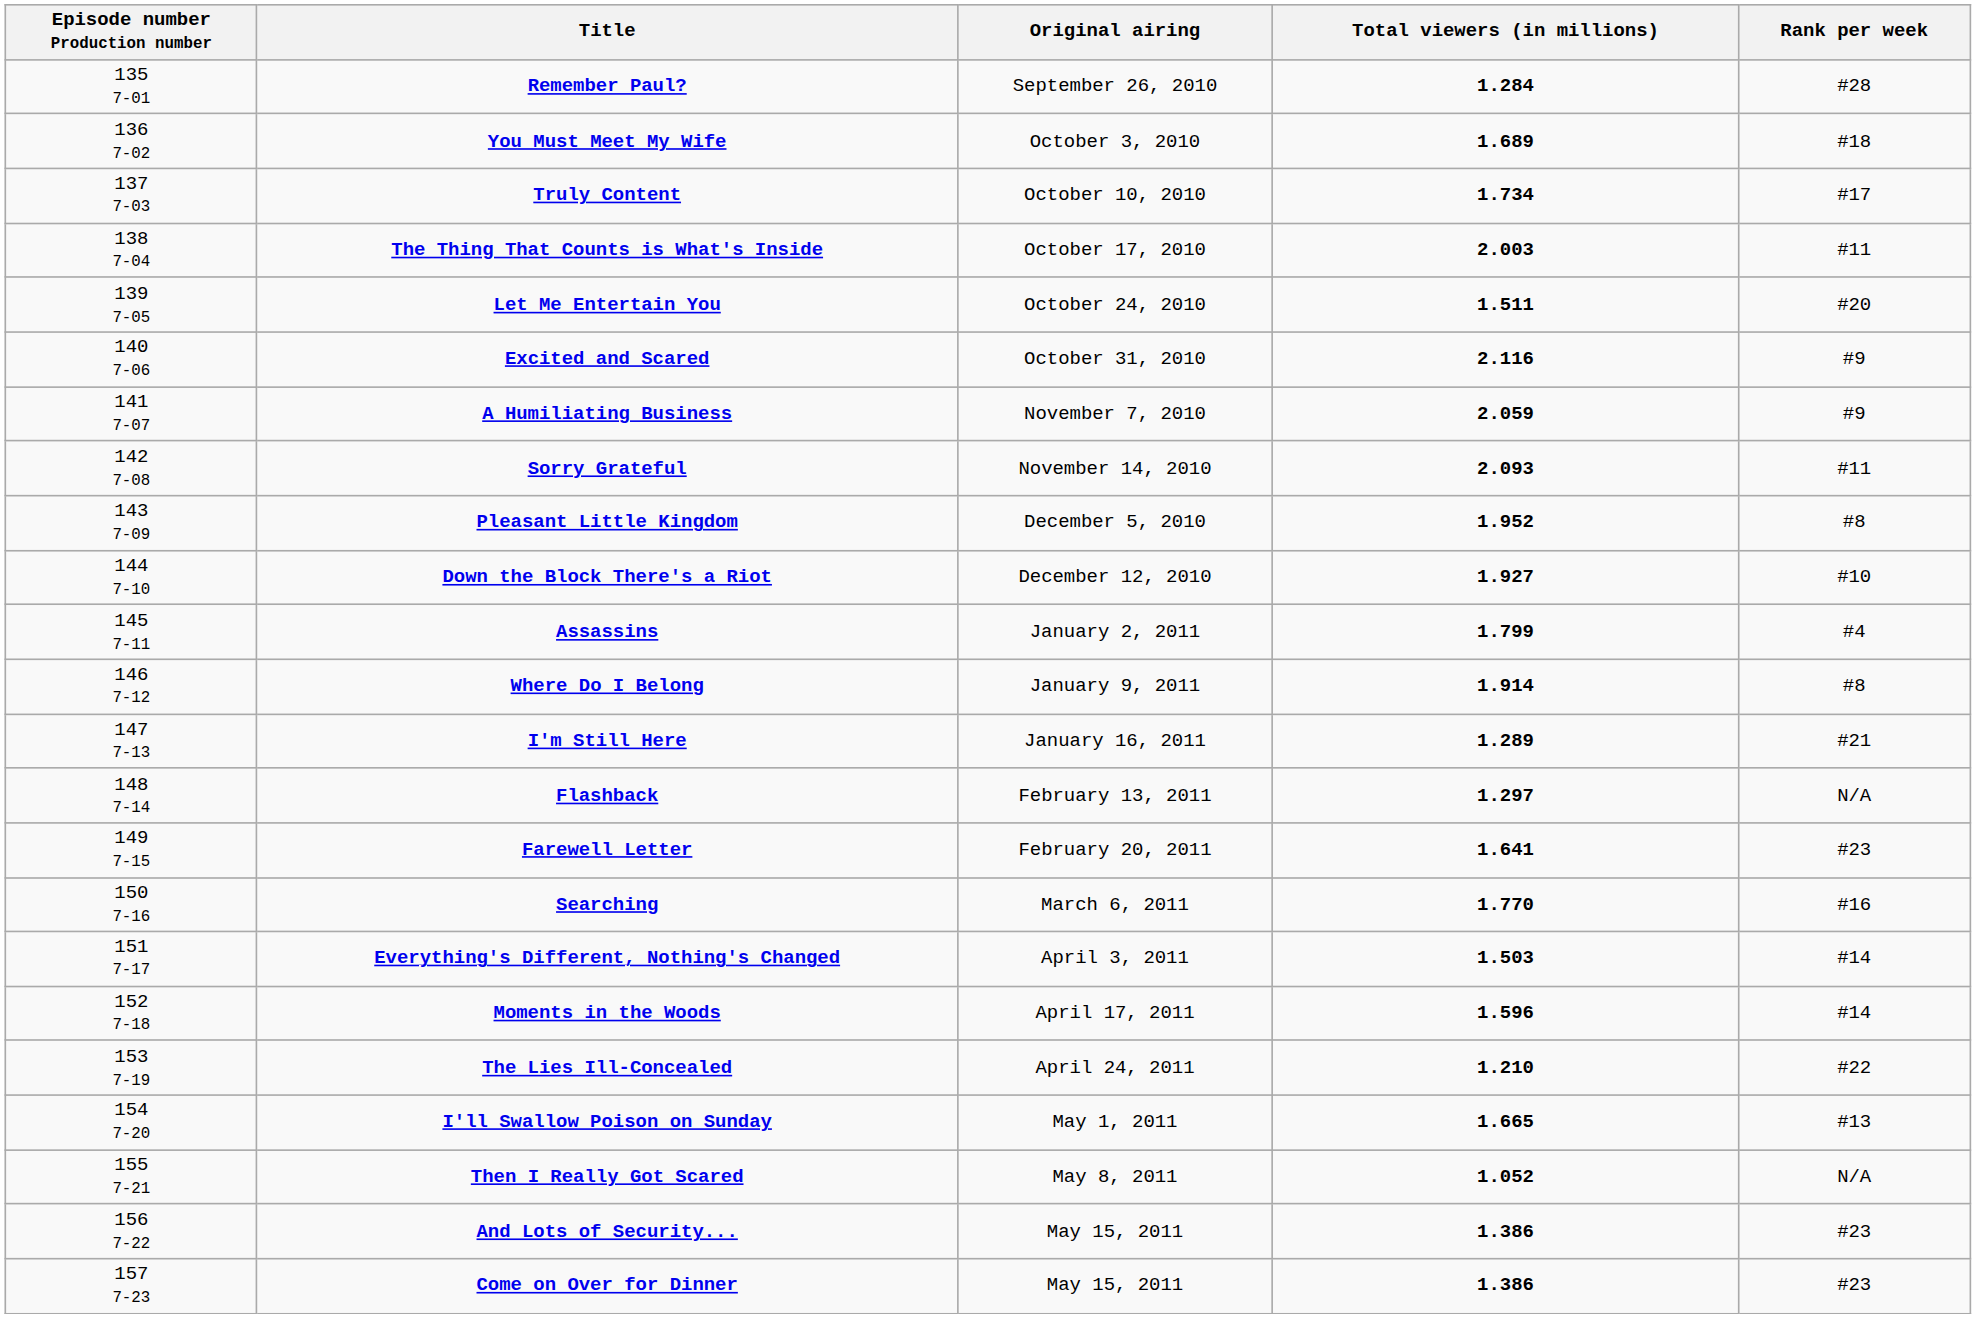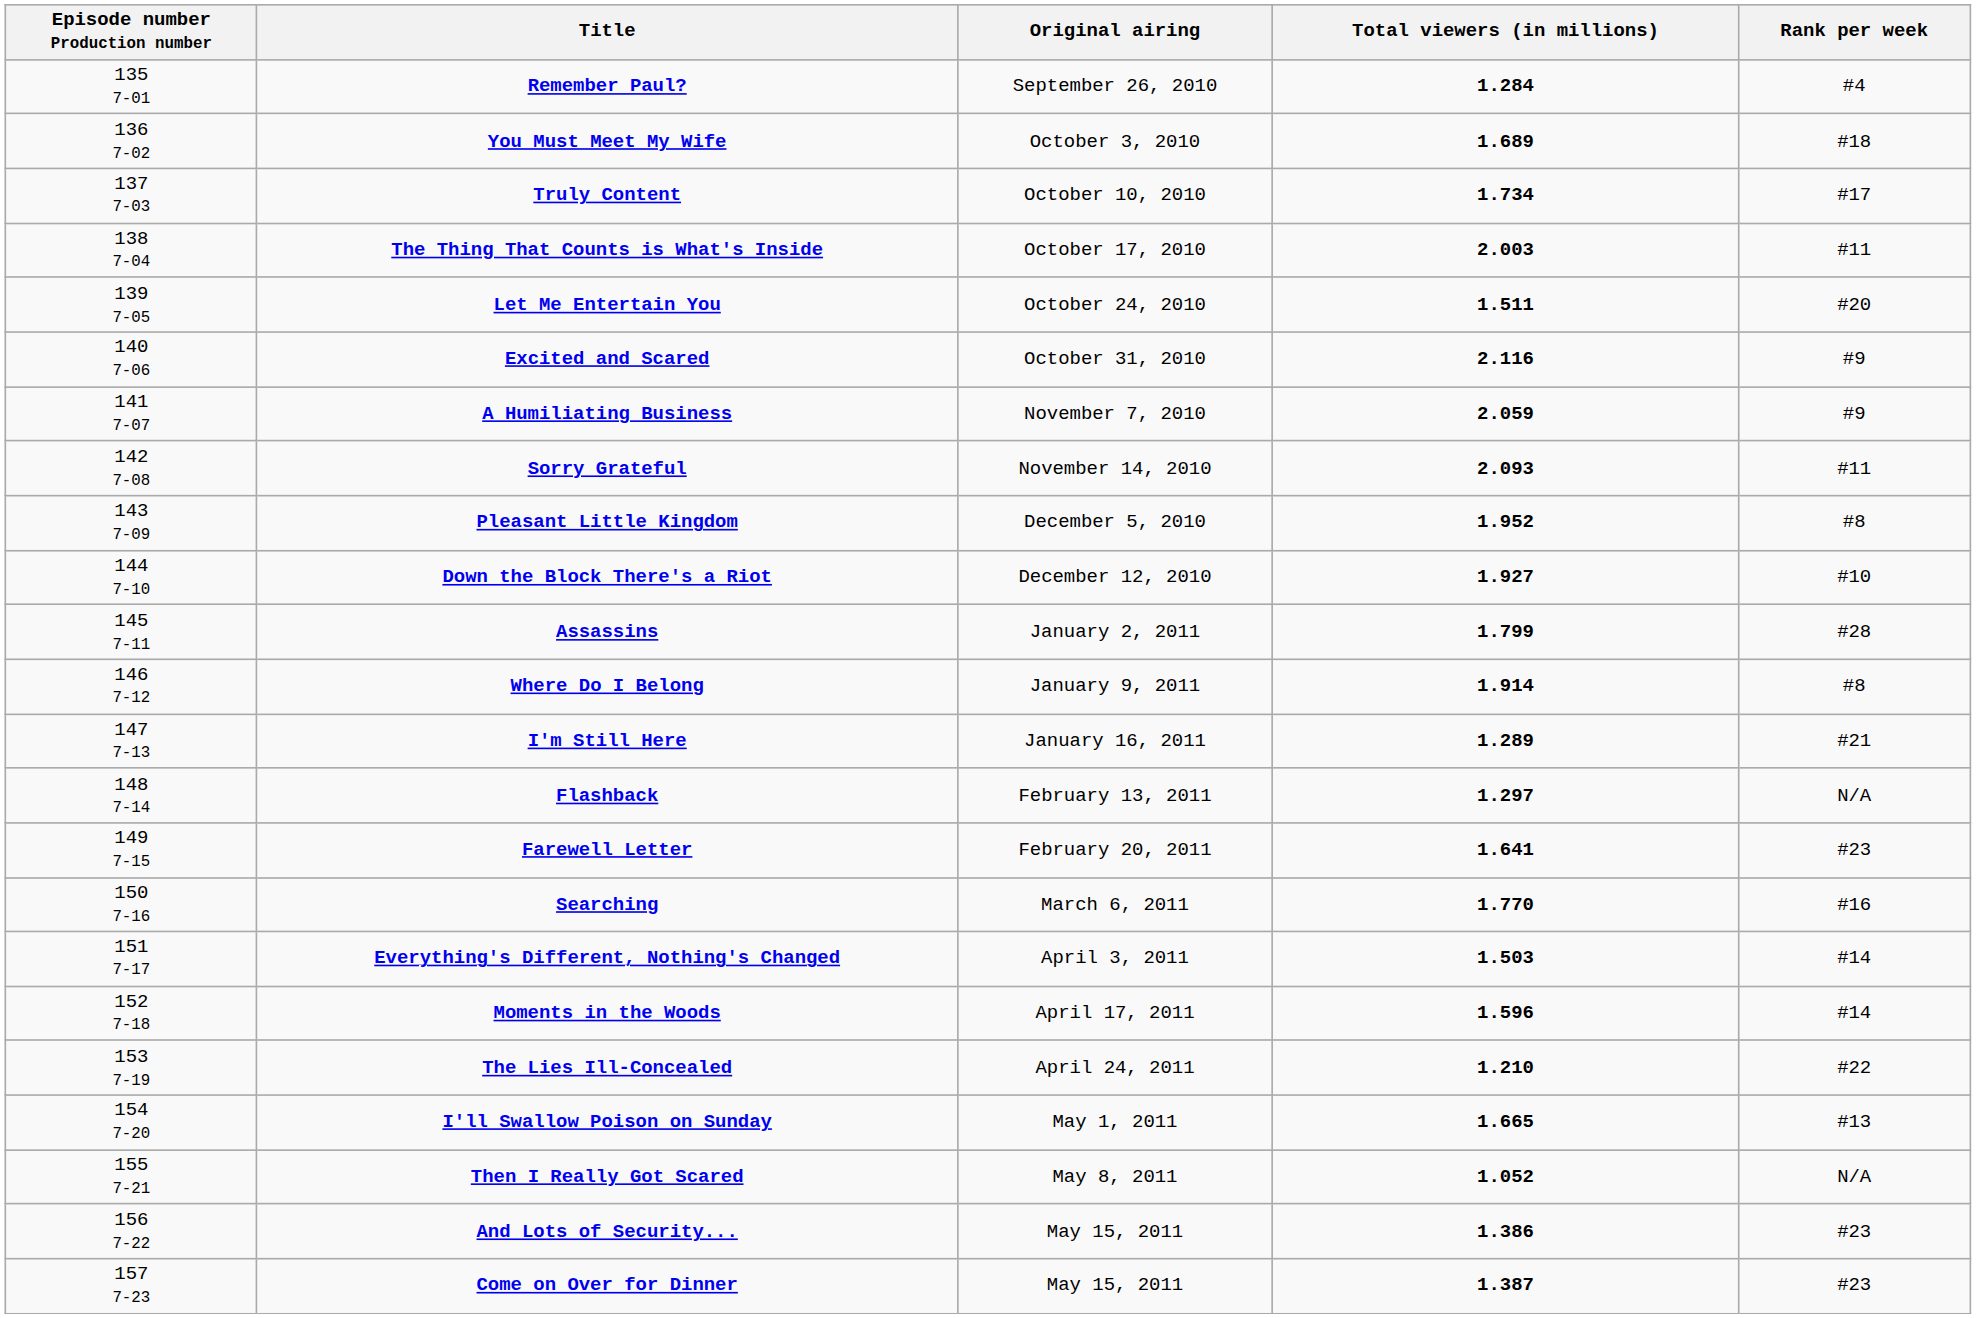Remember Paul? | Rank per week: #28 -> #4
Assassins | Rank per week: #4 -> #28
Come on Over for Dinner | Total viewers (in millions): 1.386 -> 1.387
